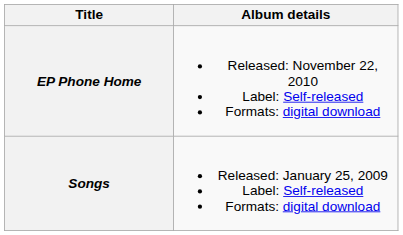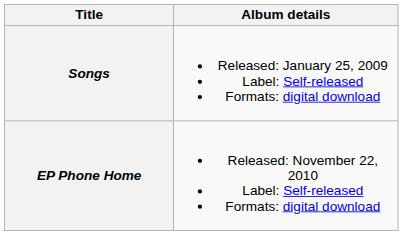rows swapped: Songs <-> EP Phone Home
